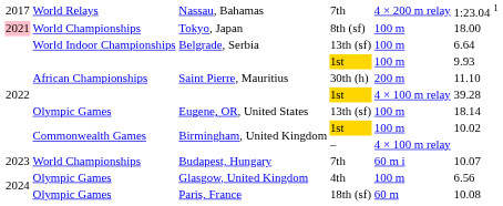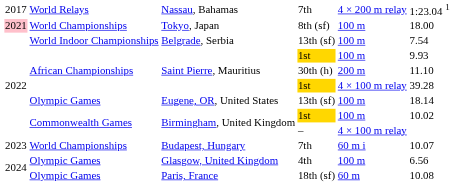Belgrade, Serbia | column 6: 6.64 -> 7.54
